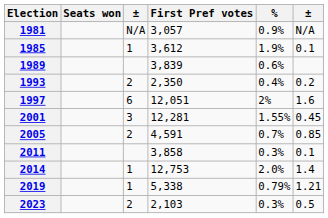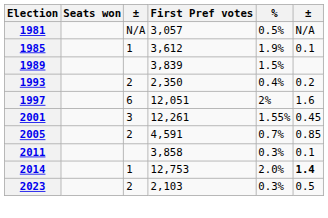1981 | %: 0.9% -> 0.5%
1989 | %: 0.6% -> 1.5%
2001 | First Pref votes: 12,281 -> 12,261
2014 | column 6: normal -> bold
- row: 2019 | 1 | 5,338 | 0.79% | 1.21
